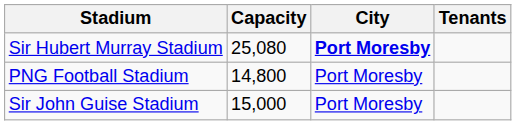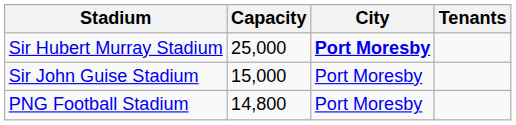Sir Hubert Murray Stadium | Capacity: 25,080 -> 25,000
rows swapped: Sir John Guise Stadium <-> PNG Football Stadium
